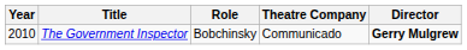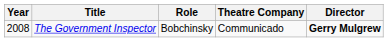The Government Inspector | Year: 2010 -> 2008
